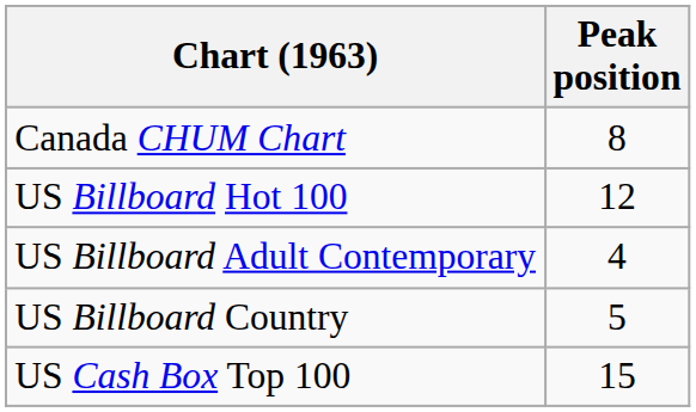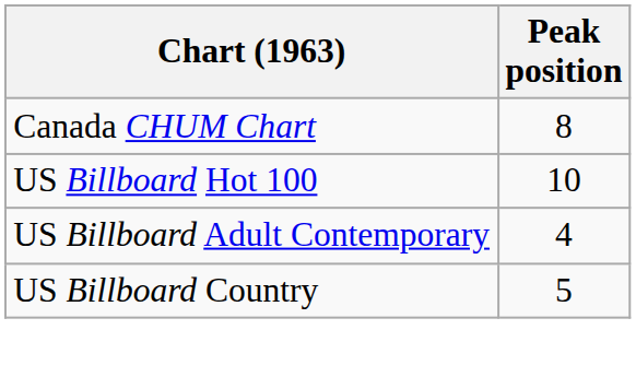US Billboard Hot 100 | Peak position: 12 -> 10
- row: US Cash Box Top 100 | 15
